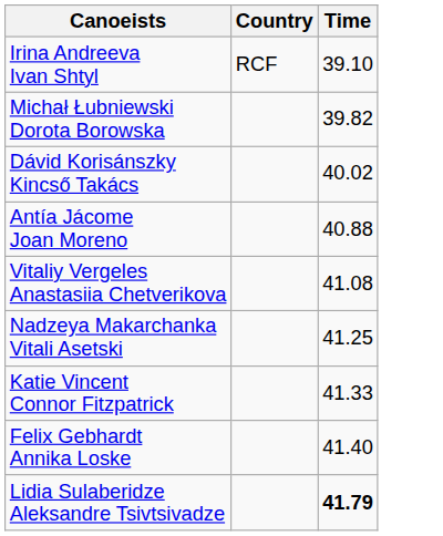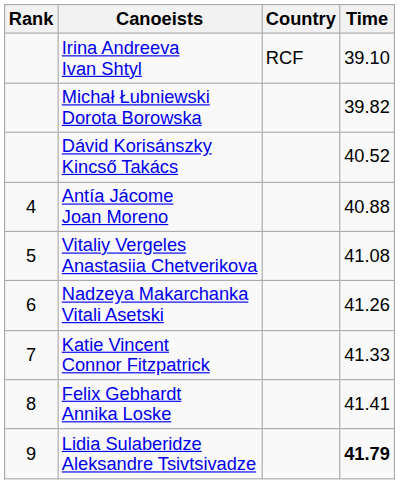+ column: Rank | 4 | 5 | 6 | 7 | 8 | 9
Dávid Korisánszky Kincső Takács | Time: 40.02 -> 40.52
Nadzeya Makarchanka Vitali Asetski | Time: 41.25 -> 41.26
Felix Gebhardt Annika Loske | Time: 41.40 -> 41.41
